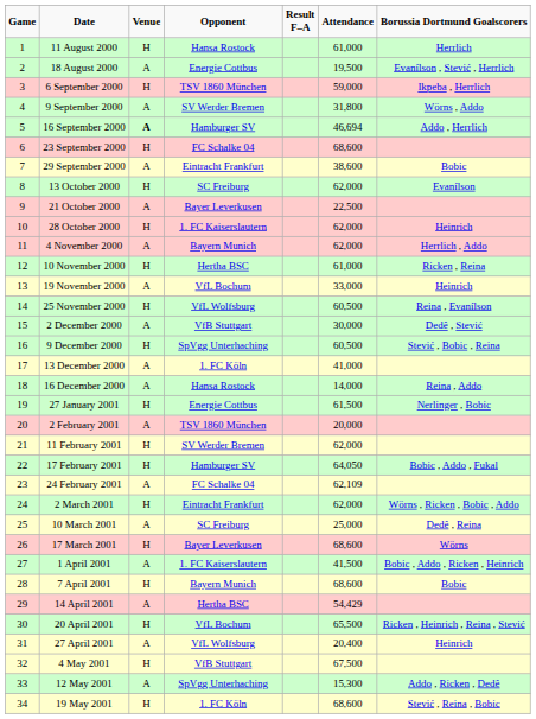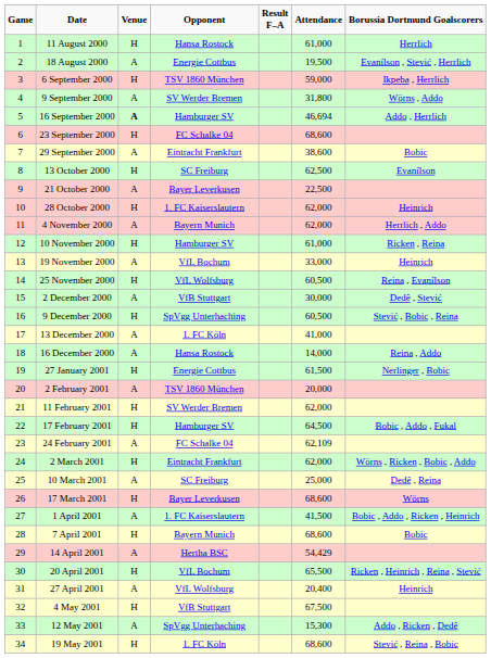13 October 2000 | Attendance: 62,000 -> 62,500
10 November 2000 | Opponent: Hertha BSC -> Hamburger SV
17 February 2001 | Attendance: 64,050 -> 64,500
